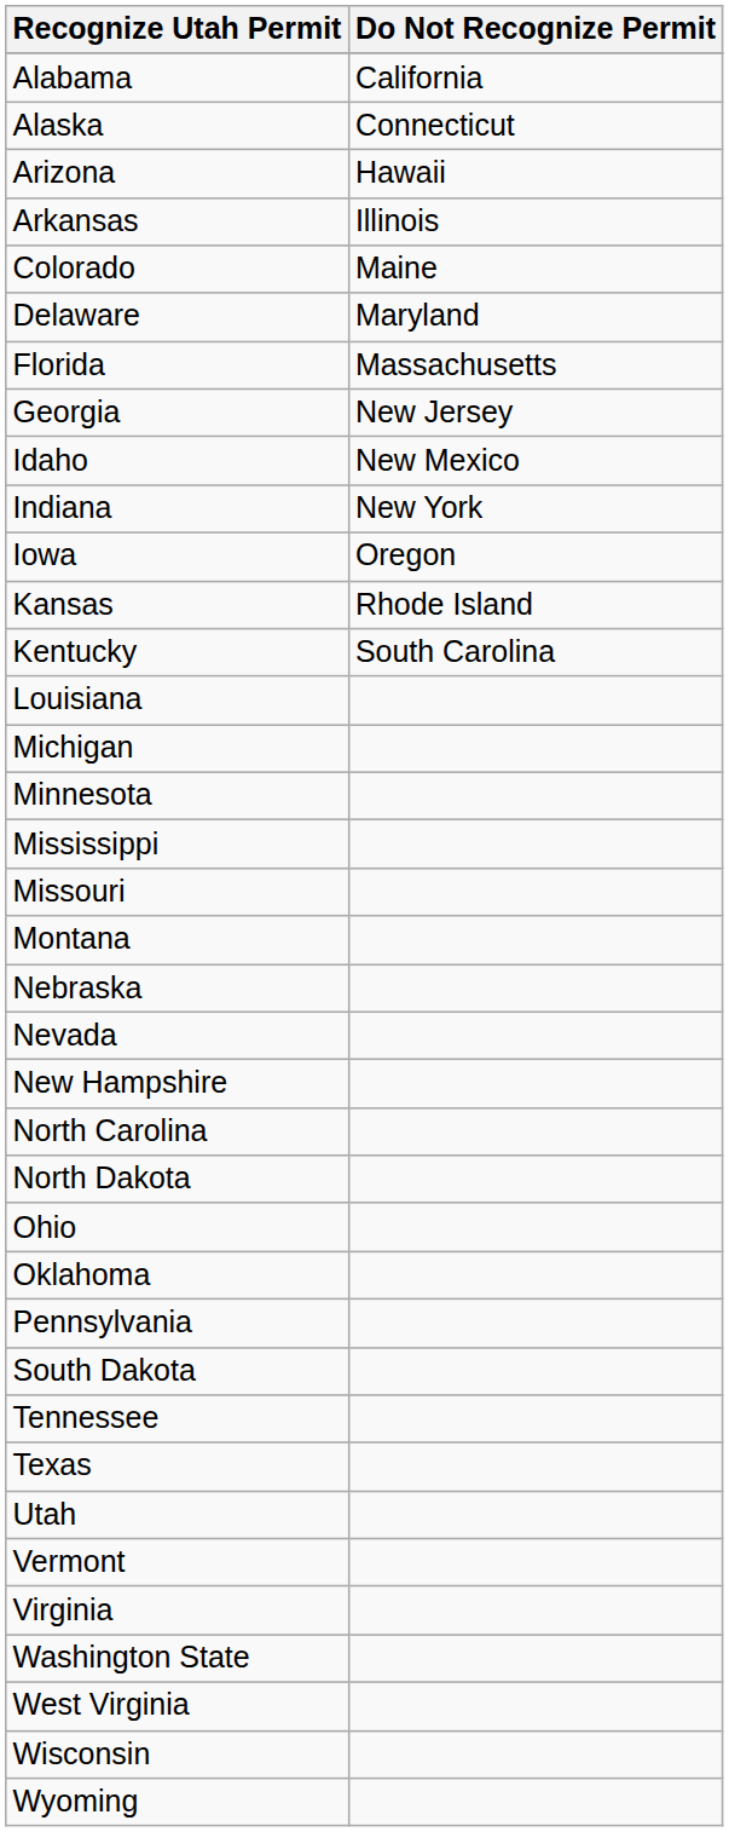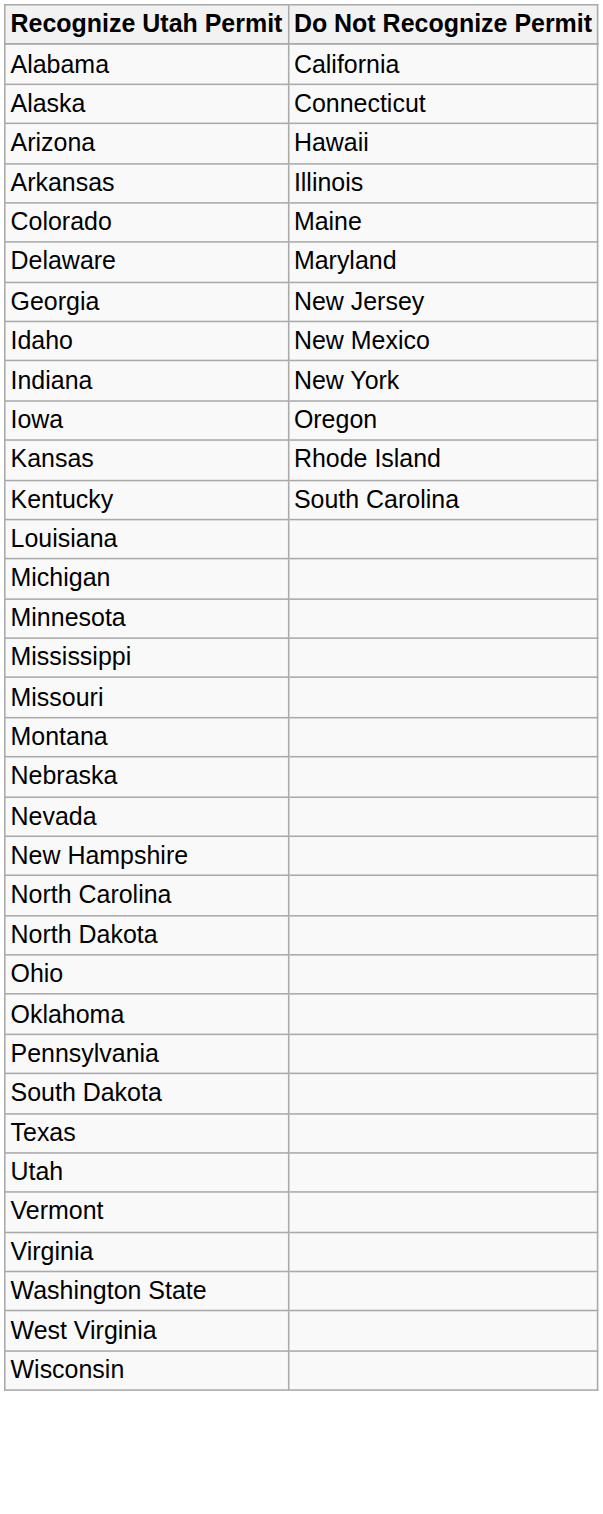- row: Florida | Massachusetts
- row: Tennessee
- row: Wyoming
